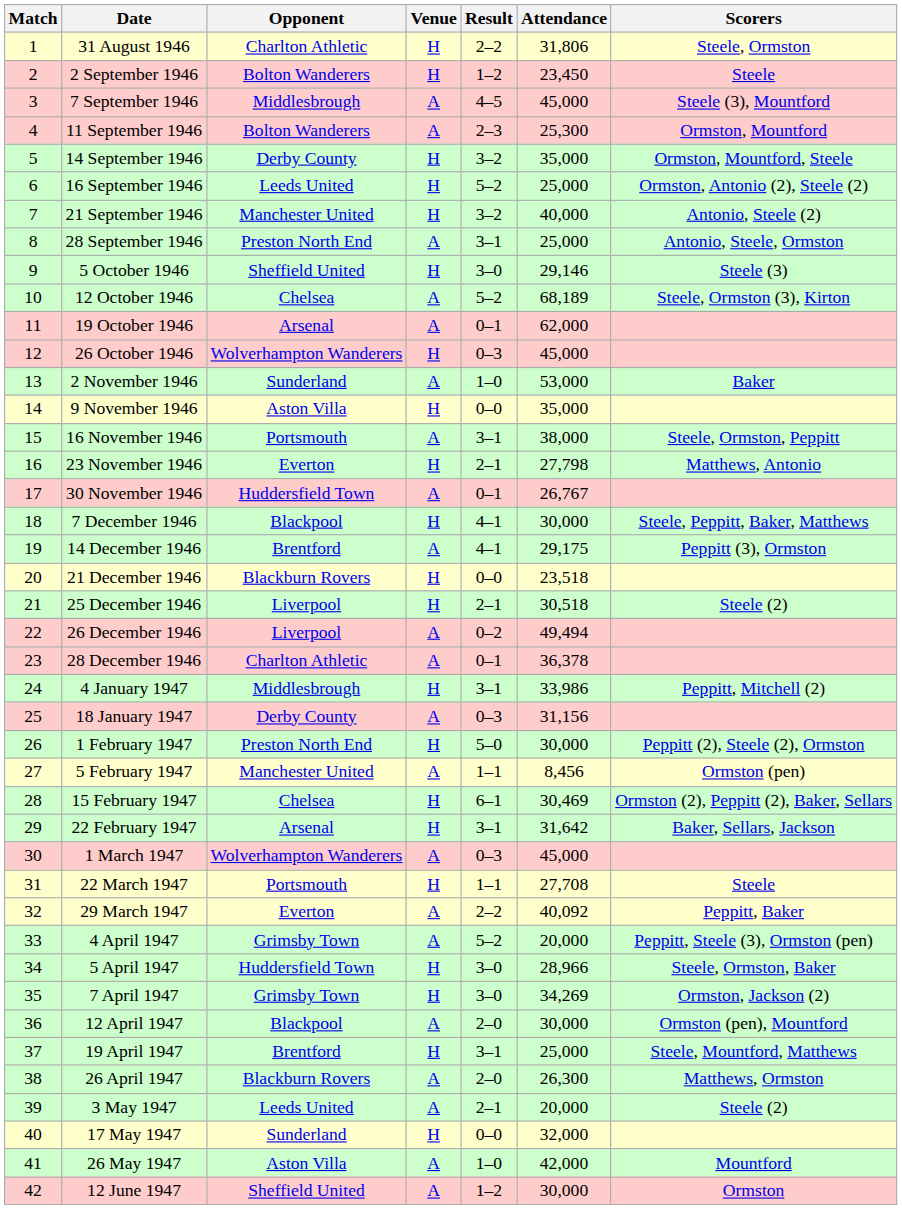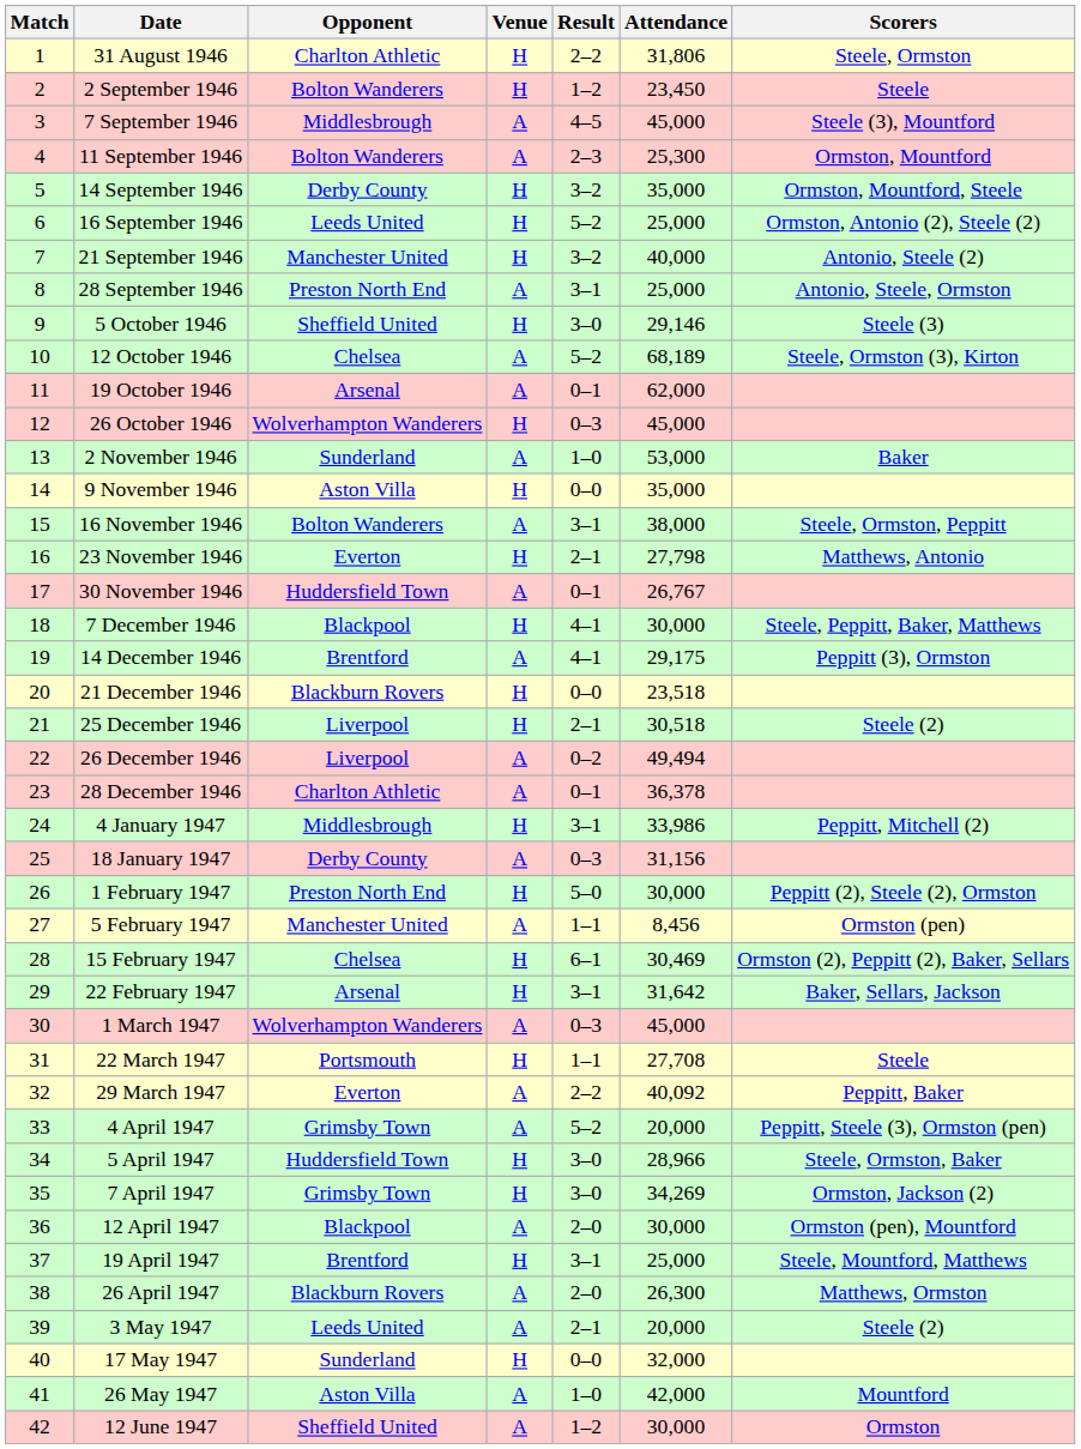16 November 1946 | Opponent: Portsmouth -> Bolton Wanderers
